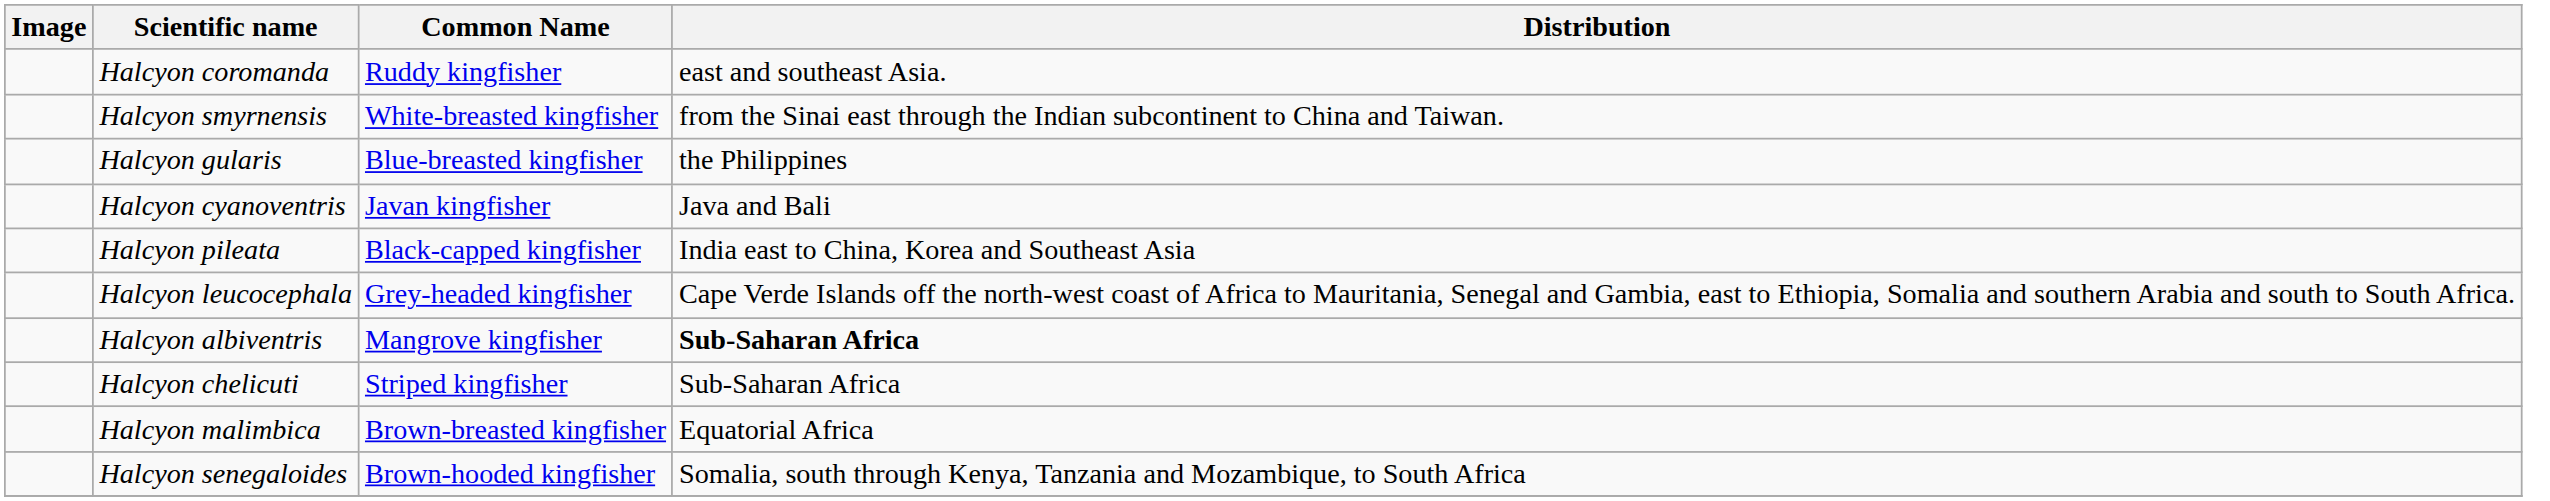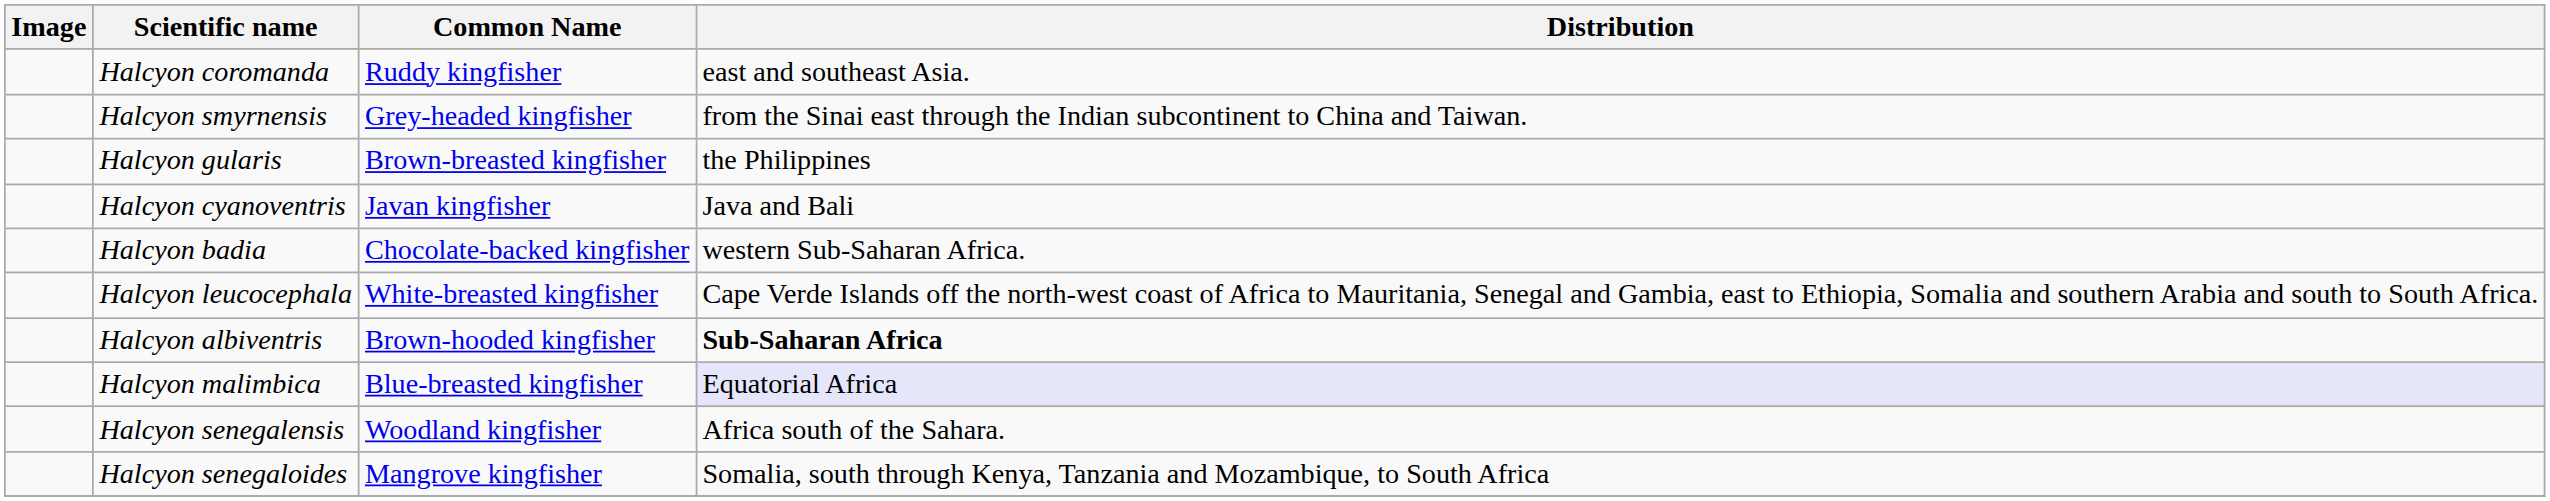Halcyon smyrnensis | Common Name: White-breasted kingfisher -> Grey-headed kingfisher
Halcyon gularis | Common Name: Blue-breasted kingfisher -> Brown-breasted kingfisher
+ row: Halcyon badia | Chocolate-backed kingfisher | western Sub-Saharan Africa.
- row: Halcyon pileata | Black-capped kingfisher | India east to China, Korea and Southeast Asia
Halcyon leucocephala | Common Name: Grey-headed kingfisher -> White-breasted kingfisher
Halcyon albiventris | Common Name: Mangrove kingfisher -> Brown-hooded kingfisher
- row: Halcyon chelicuti | Striped kingfisher | Sub-Saharan Africa
Halcyon malimbica | Common Name: Brown-breasted kingfisher -> Blue-breasted kingfisher
Halcyon malimbica | Distribution: no background -> lavender background
+ row: Halcyon senegalensis | Woodland kingfisher | Africa south of the Sahara.
Halcyon senegaloides | Common Name: Brown-hooded kingfisher -> Mangrove kingfisher
